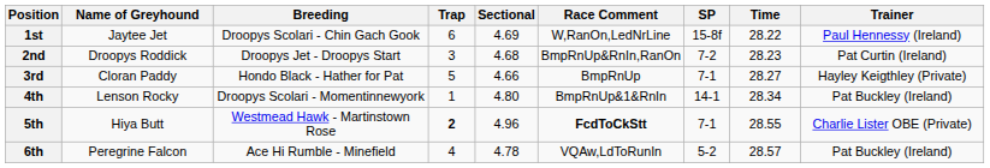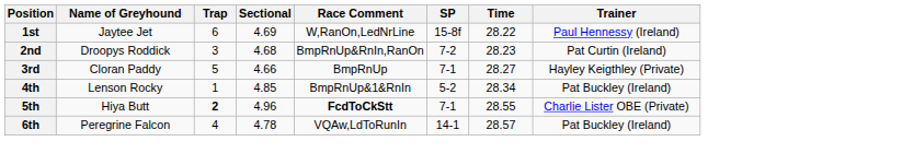- column: Breeding | Droopys Scolari - Chin Gach Gook | Droopys Jet - Droopys Start | Hondo Black - Hather for Pat | Droopys Scolari - Momentinnewyork | Westmead Hawk - Martinstown Rose | Ace Hi Rumble - Minefield
4th | Sectional: 4.80 -> 4.85
4th | SP: 14-1 -> 5-2
6th | SP: 5-2 -> 14-1
